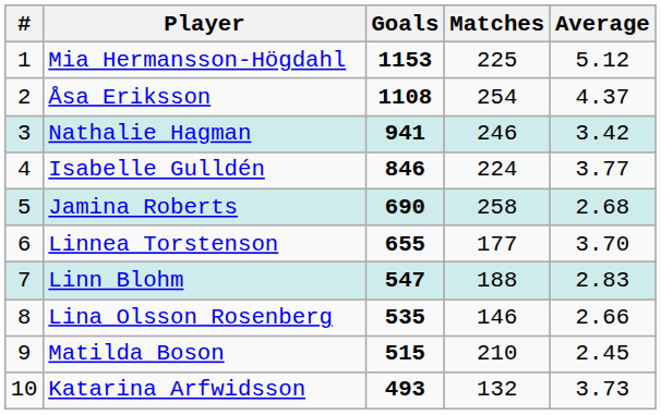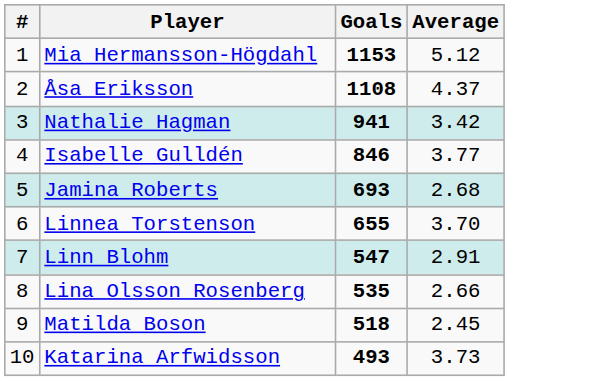- column: Matches | 225 | 254 | 246 | 224 | 258 | 177 | 188 | 146 | 210 | 132
Jamina Roberts | Goals: 690 -> 693
Linn Blohm | Average: 2.83 -> 2.91
Matilda Boson | Goals: 515 -> 518
